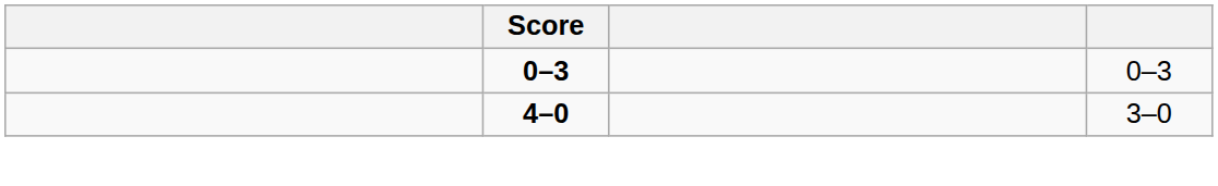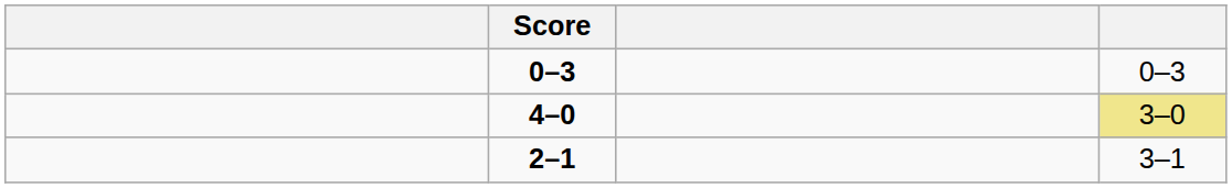4–0 | column 4: no background -> khaki background
+ row: 2–1 | 3–1
